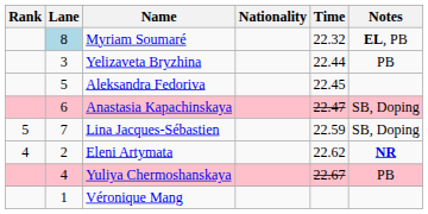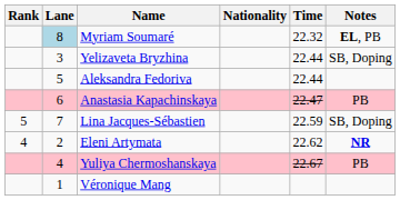Yelizaveta Bryzhina | Notes: PB -> SB, Doping
Aleksandra Fedoriva | Time: 22.45 -> 22.44
Anastasia Kapachinskaya | Notes: SB, Doping -> PB
